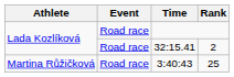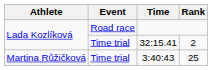32:15.41 | Event: Road race -> Time trial
3:40:43 | Event: Road race -> Time trial
